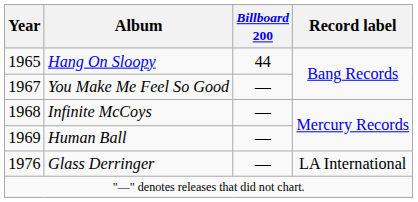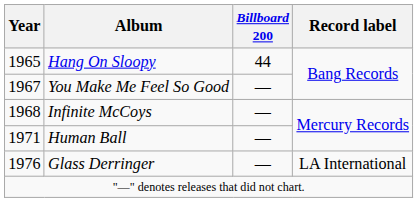Human Ball | Year: 1969 -> 1971
